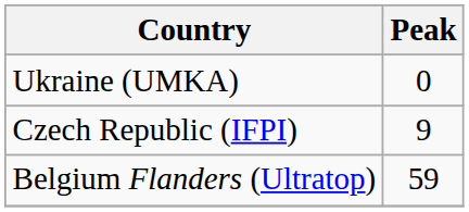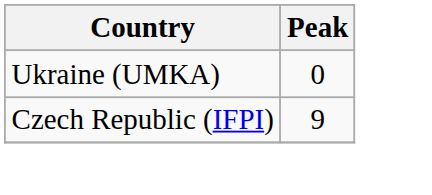- row: Belgium Flanders (Ultratop) | 59
